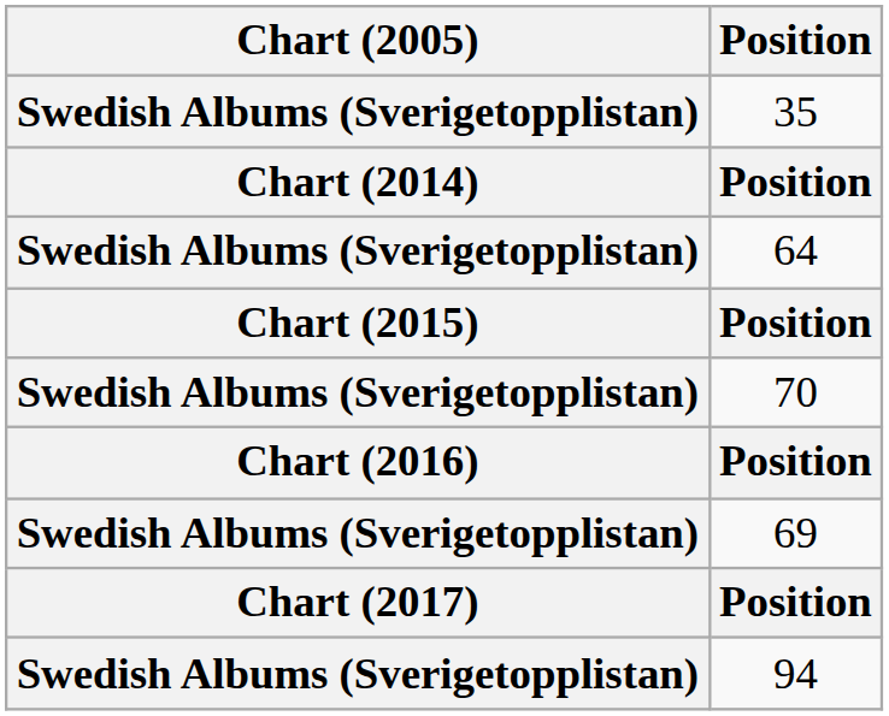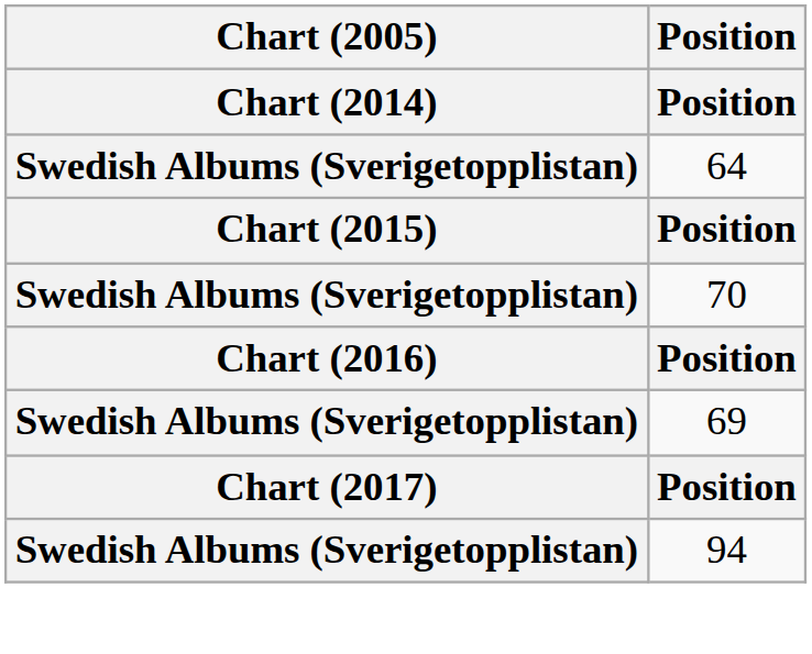- row: Swedish Albums (Sverigetopplistan) | 35
